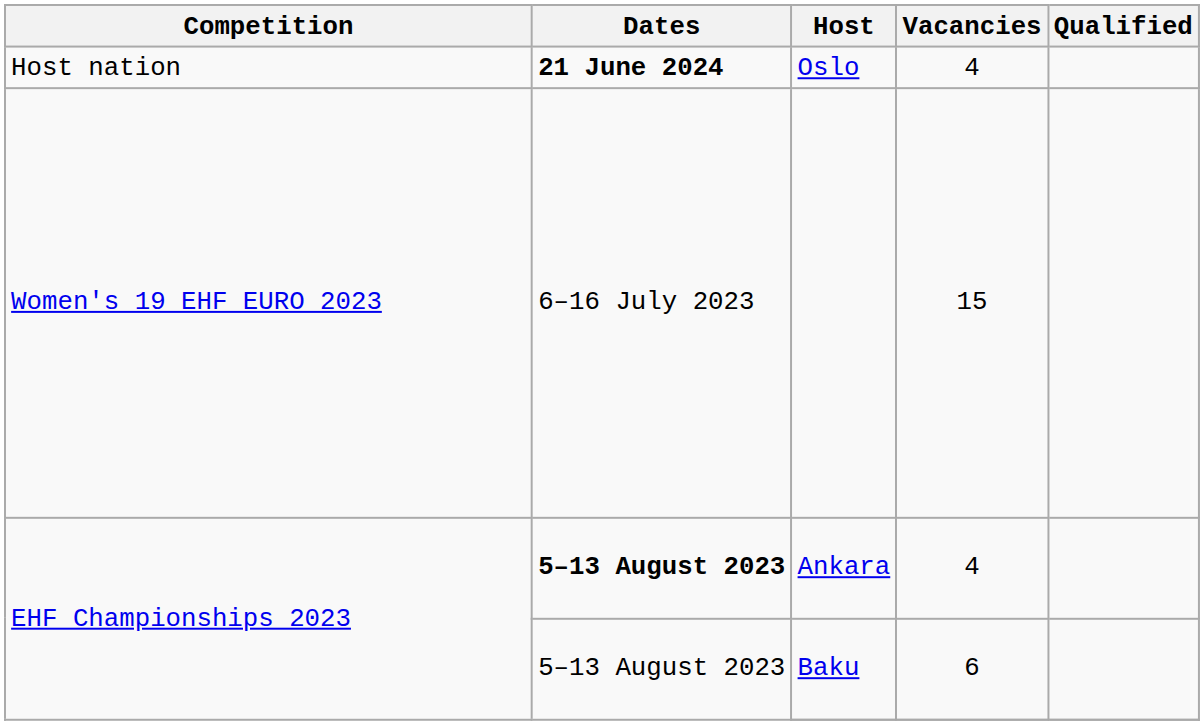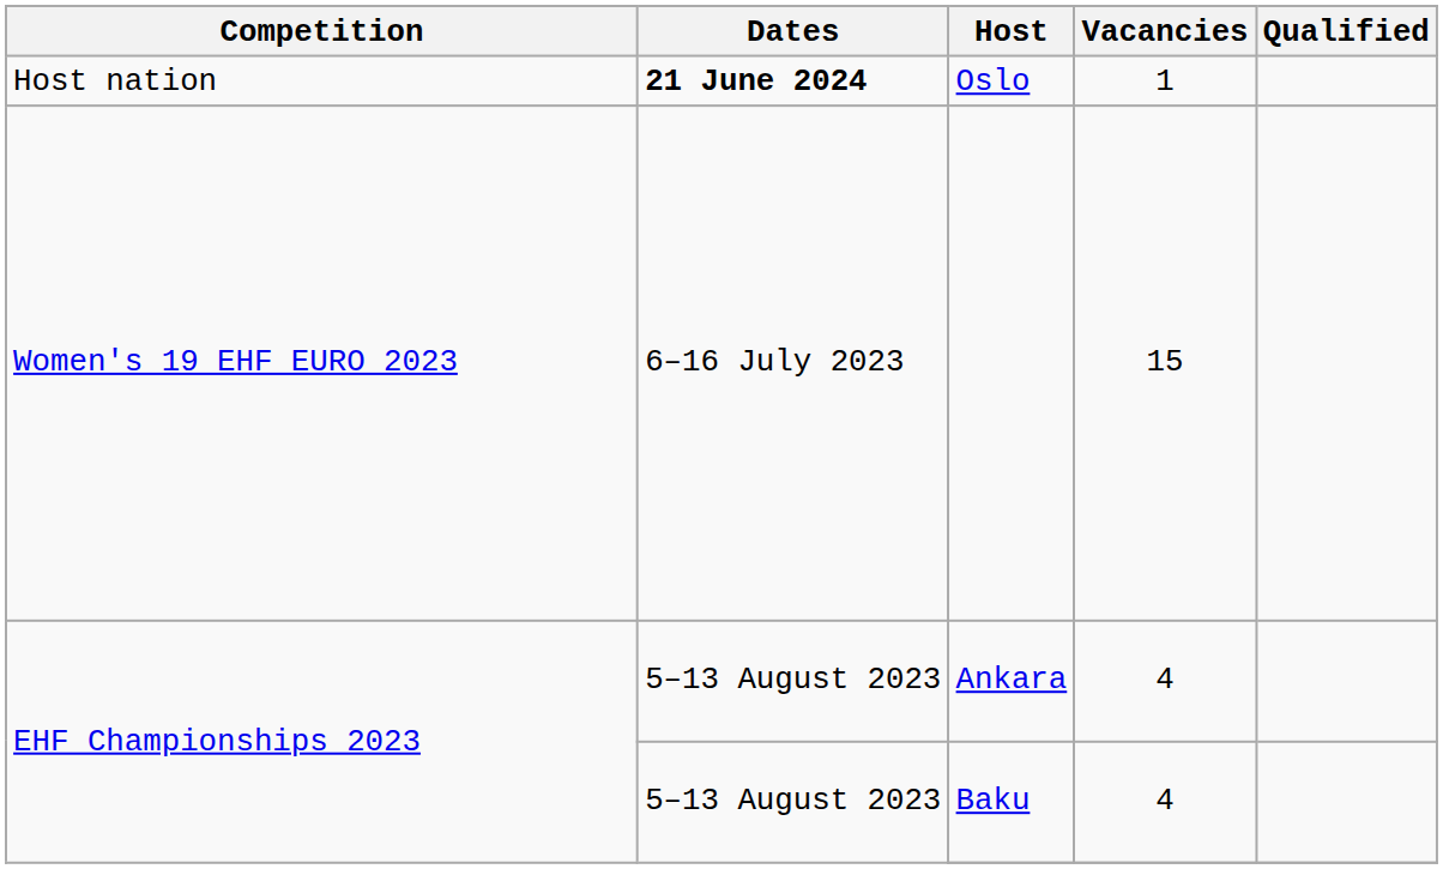Oslo | Vacancies: 4 -> 1
Ankara | Dates: bold -> normal
Baku | Vacancies: 6 -> 4
